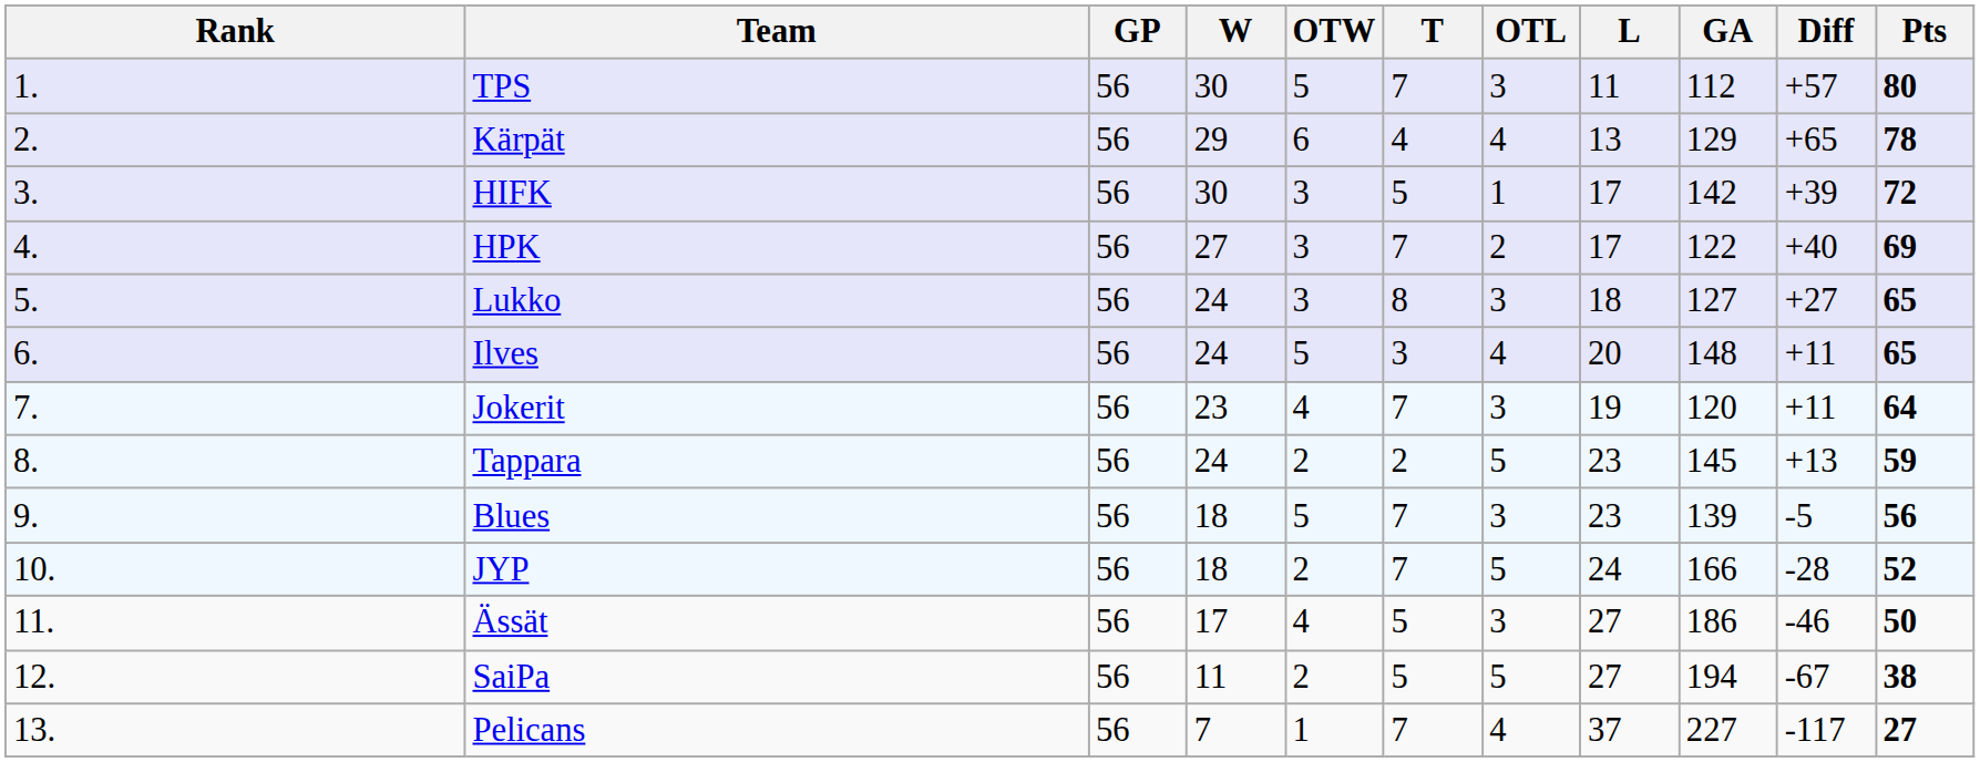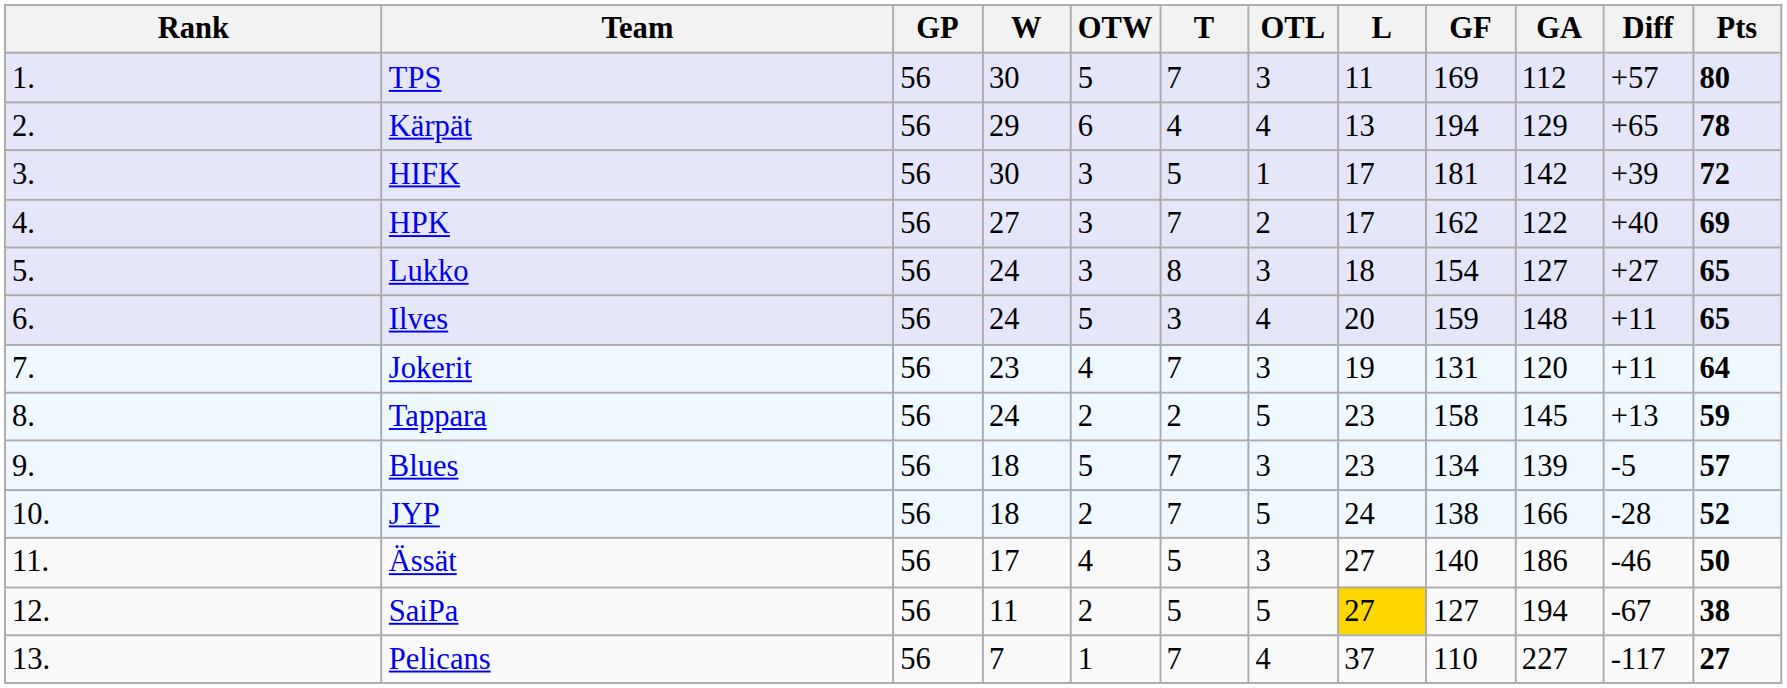+ column: GF | 169 | 194 | 181 | 162 | 154 | 159 | 131 | 158 | 134 | 138 | 140 | 127 | 110
Blues | Pts: 56 -> 57
SaiPa | L: no background -> gold background
